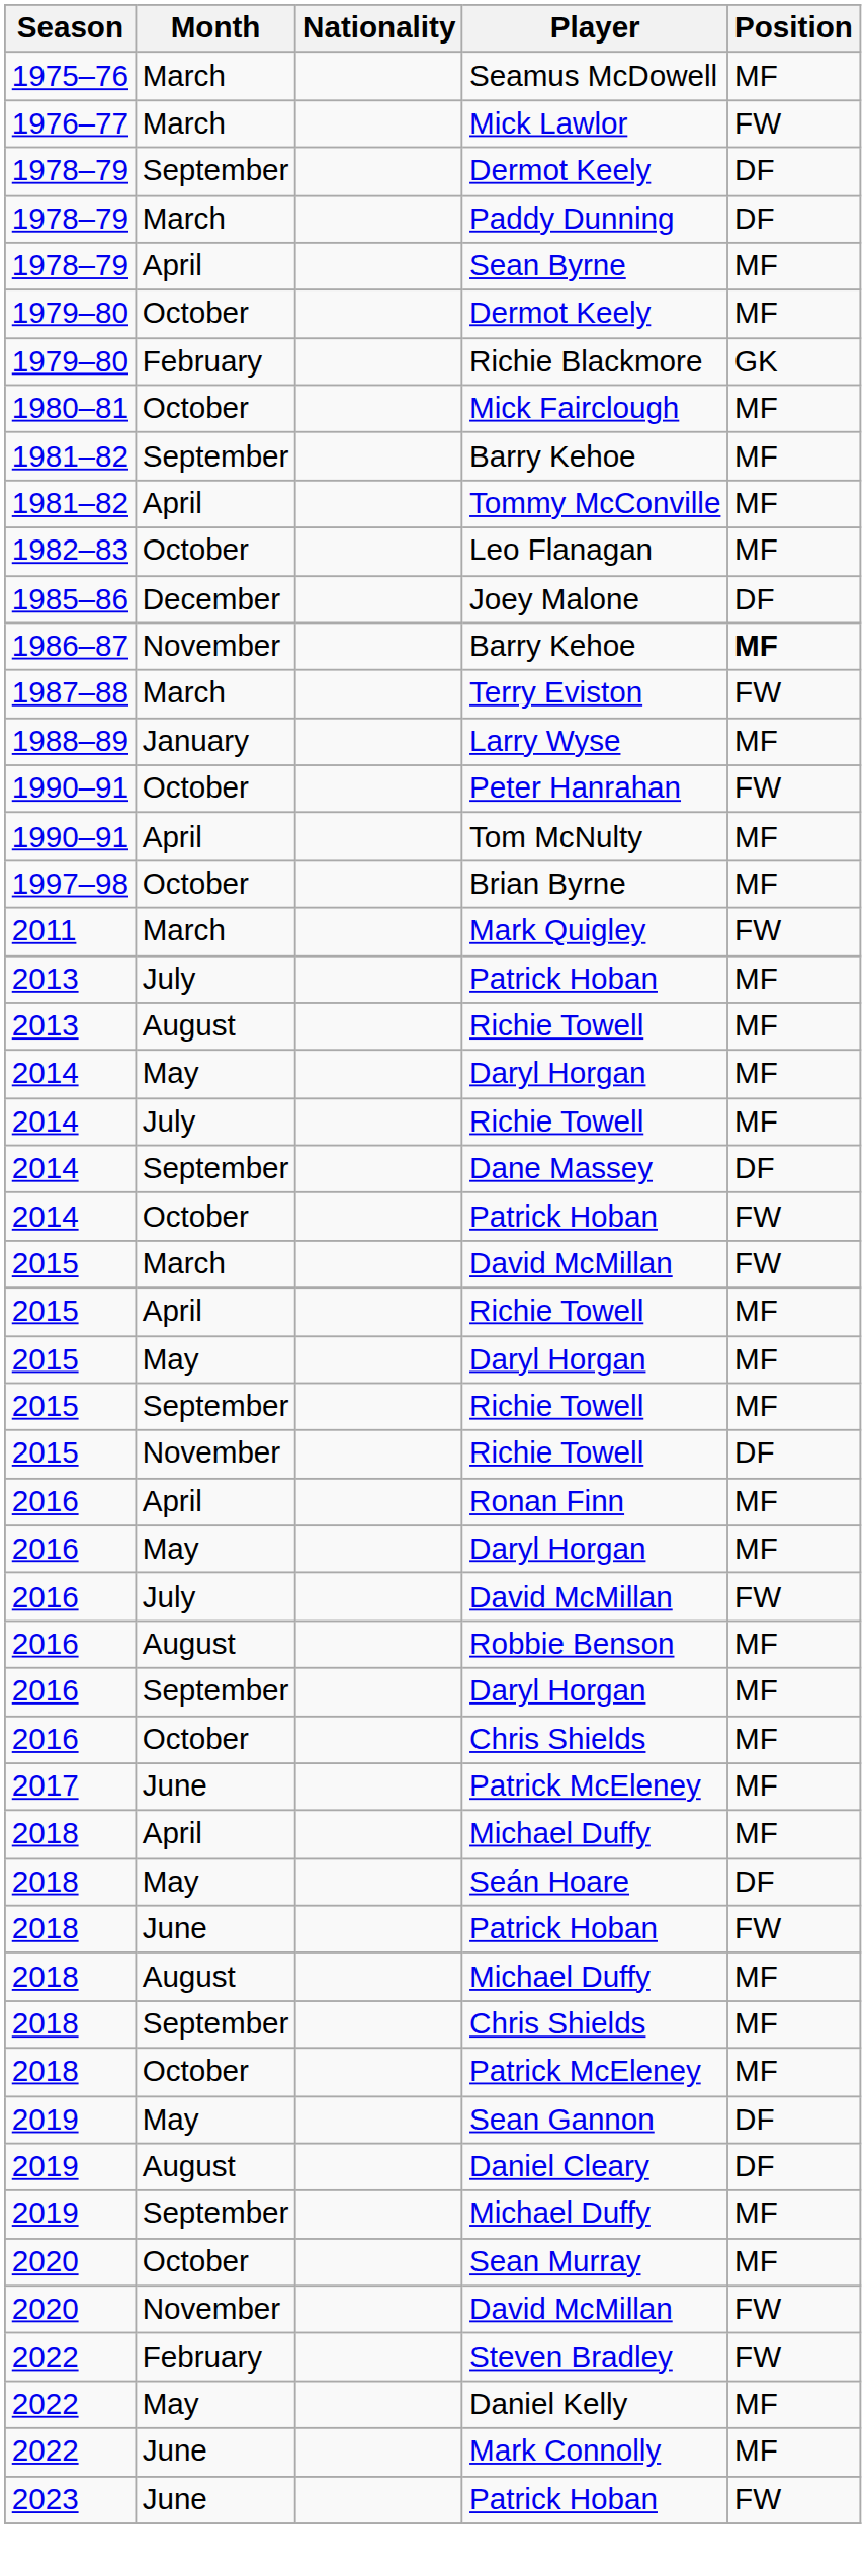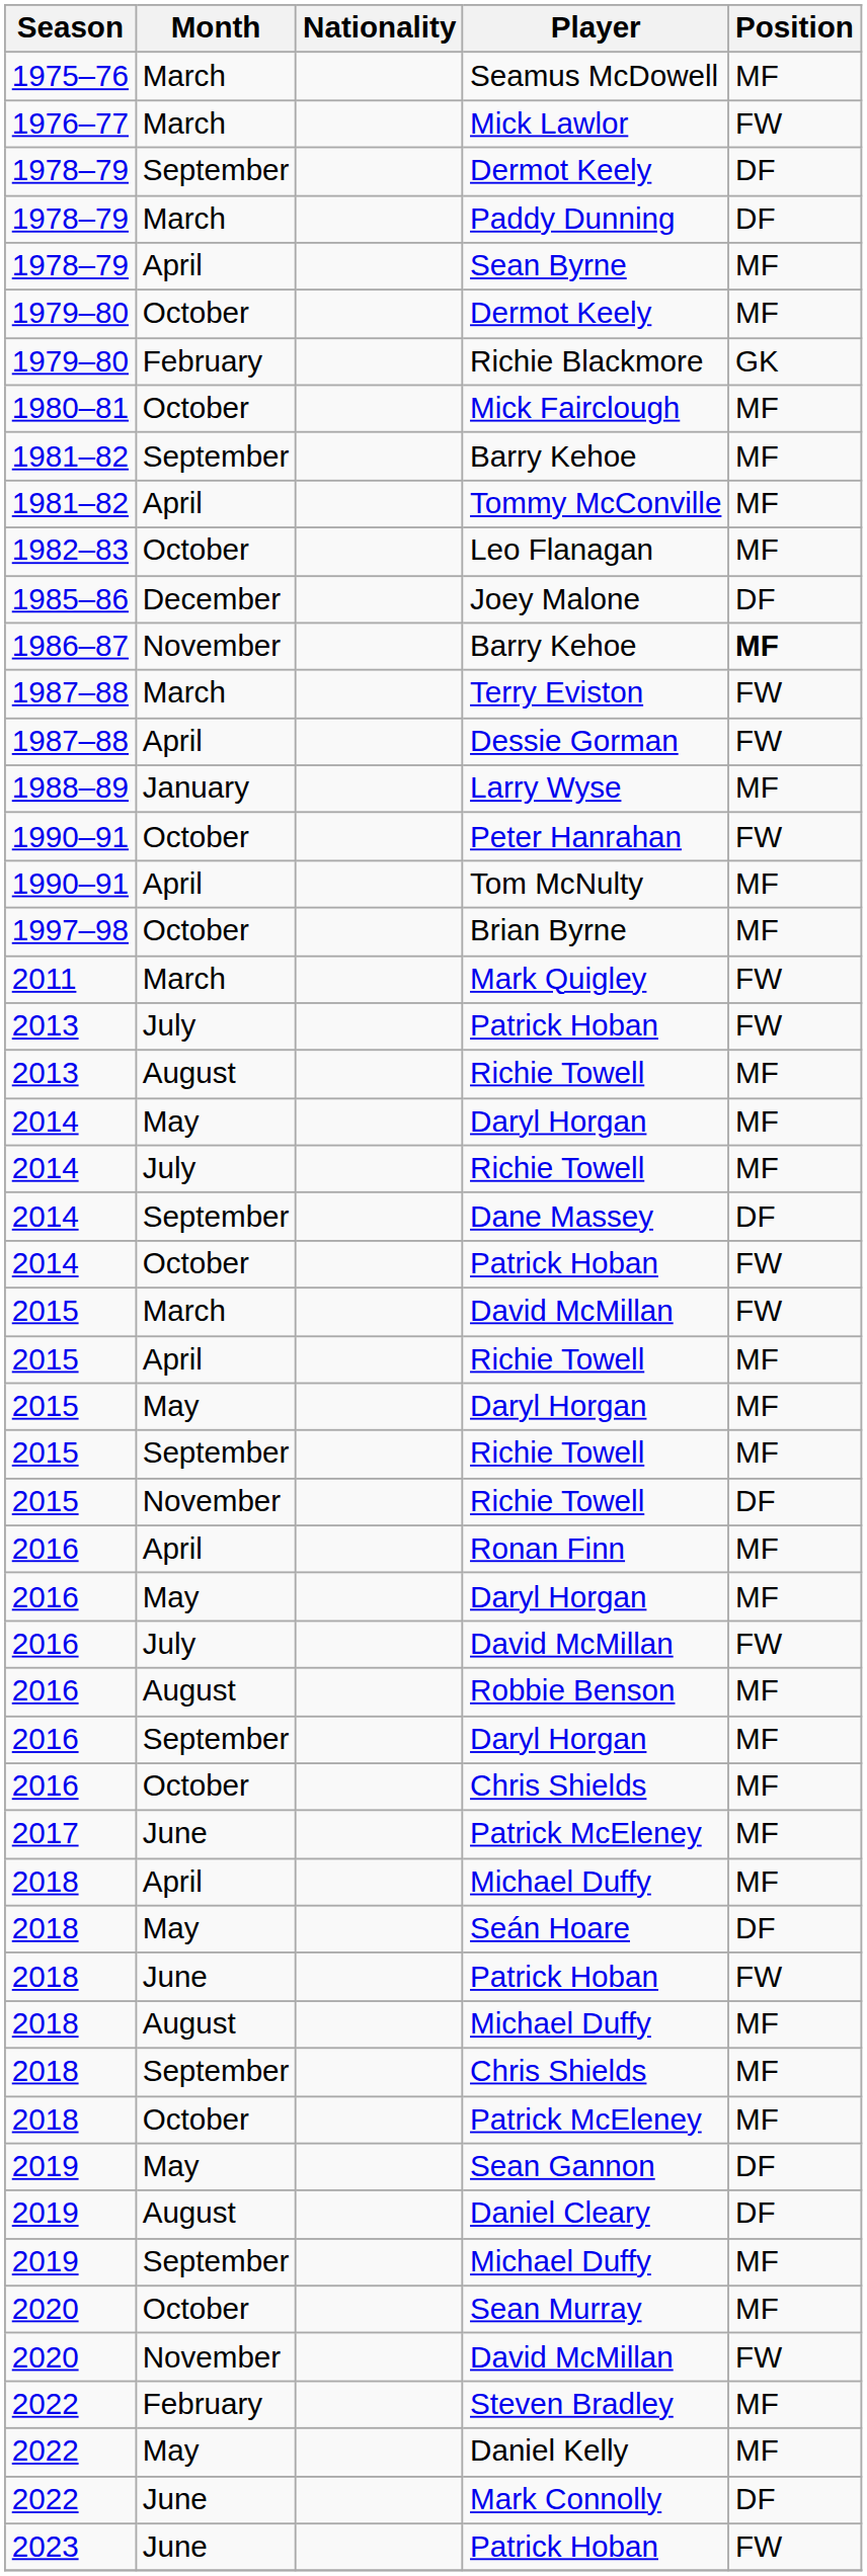+ row: 1987–88 | April | Dessie Gorman | FW
July / Patrick Hoban | Position: MF -> FW
Steven Bradley | Position: FW -> MF
Mark Connolly | Position: MF -> DF
